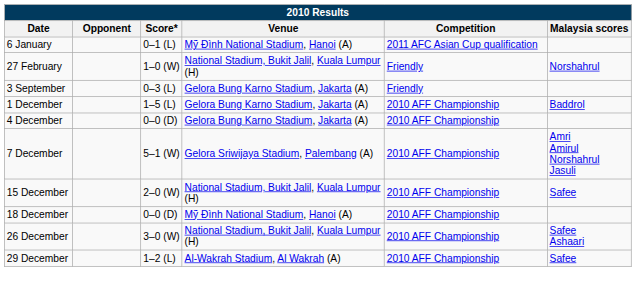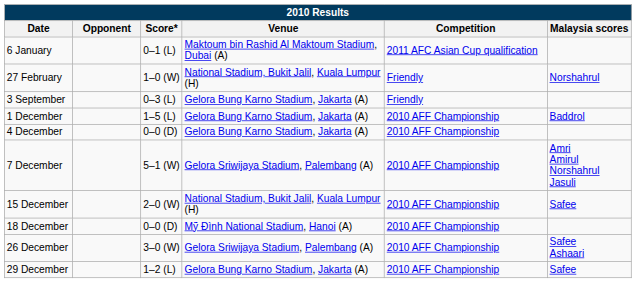6 January | Venue: Mỹ Đình National Stadium, Hanoi (A) -> Maktoum bin Rashid Al Maktoum Stadium, Dubai (A)
26 December | Venue: National Stadium, Bukit Jalil, Kuala Lumpur (H) -> Gelora Sriwijaya Stadium, Palembang (A)
29 December | Venue: Al-Wakrah Stadium, Al Wakrah (A) -> Gelora Bung Karno Stadium, Jakarta (A)
